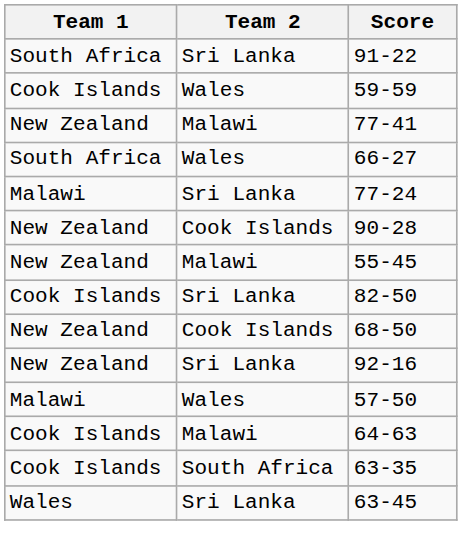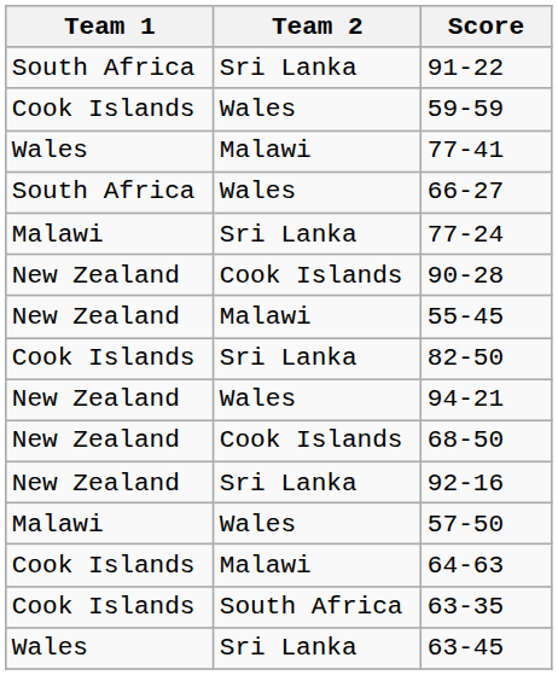77-41 | Team 1: New Zealand -> Wales
+ row: New Zealand | Wales | 94-21
